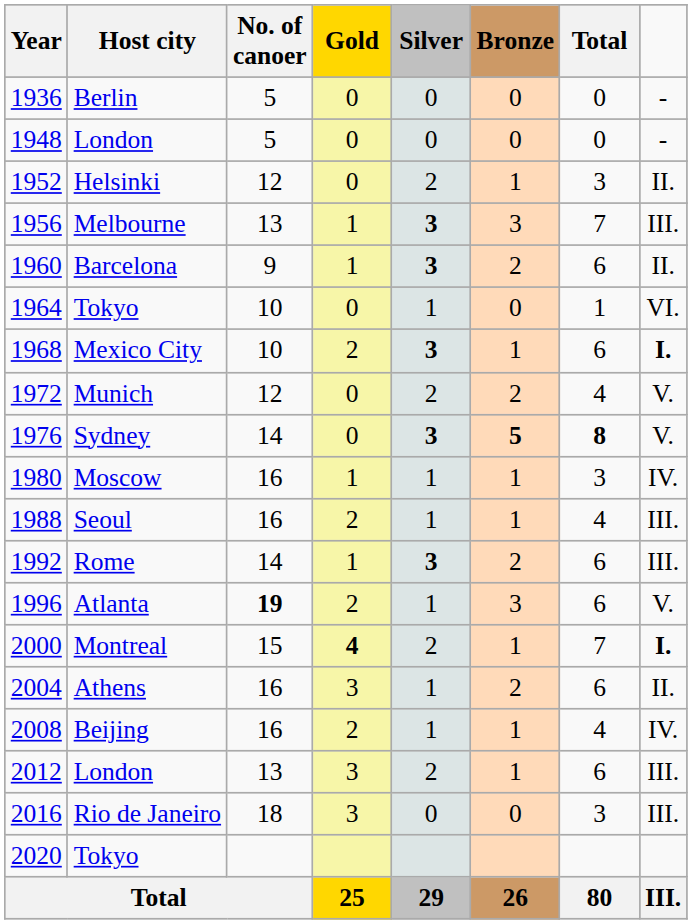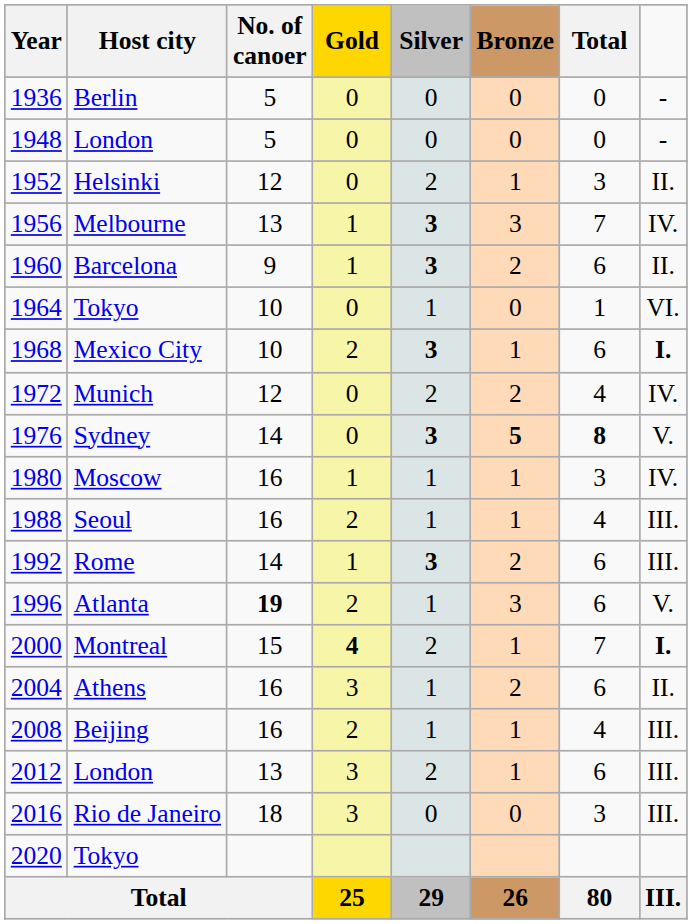1956 | column 8: III. -> IV.
1972 | column 8: V. -> IV.
2008 | column 8: IV. -> III.
